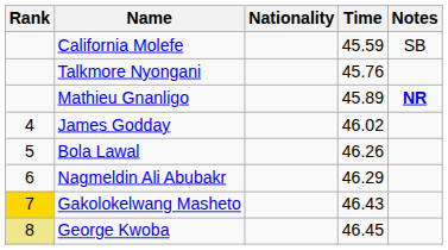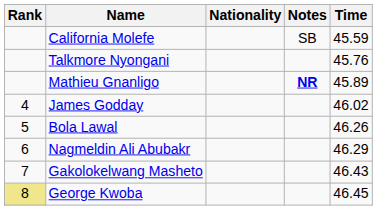columns swapped: Time <-> Notes
Gakolokelwang Masheto | Rank: gold background -> no background
